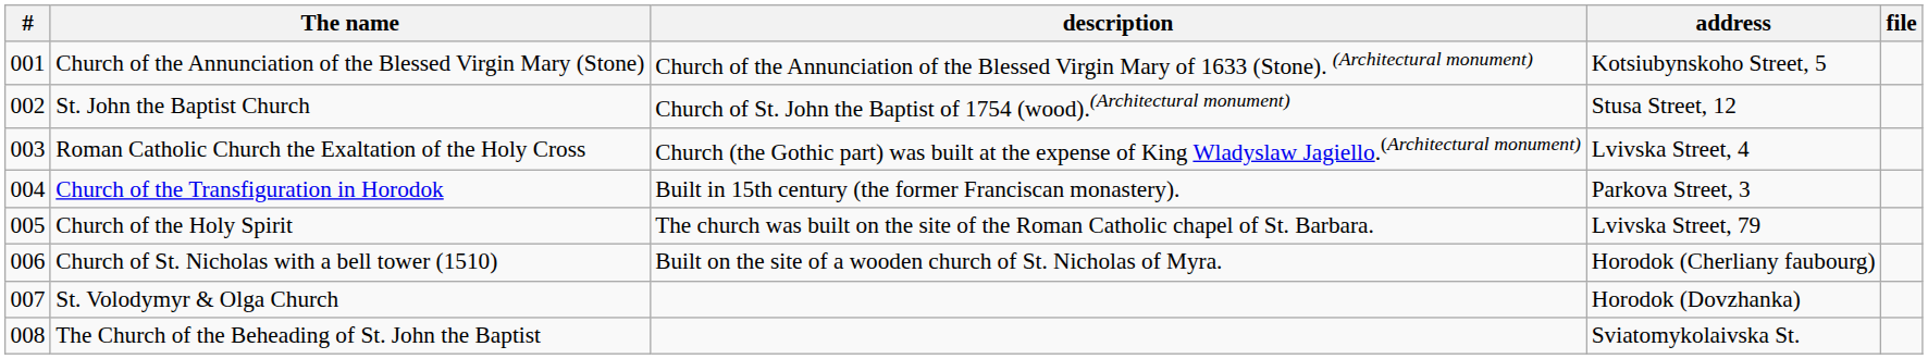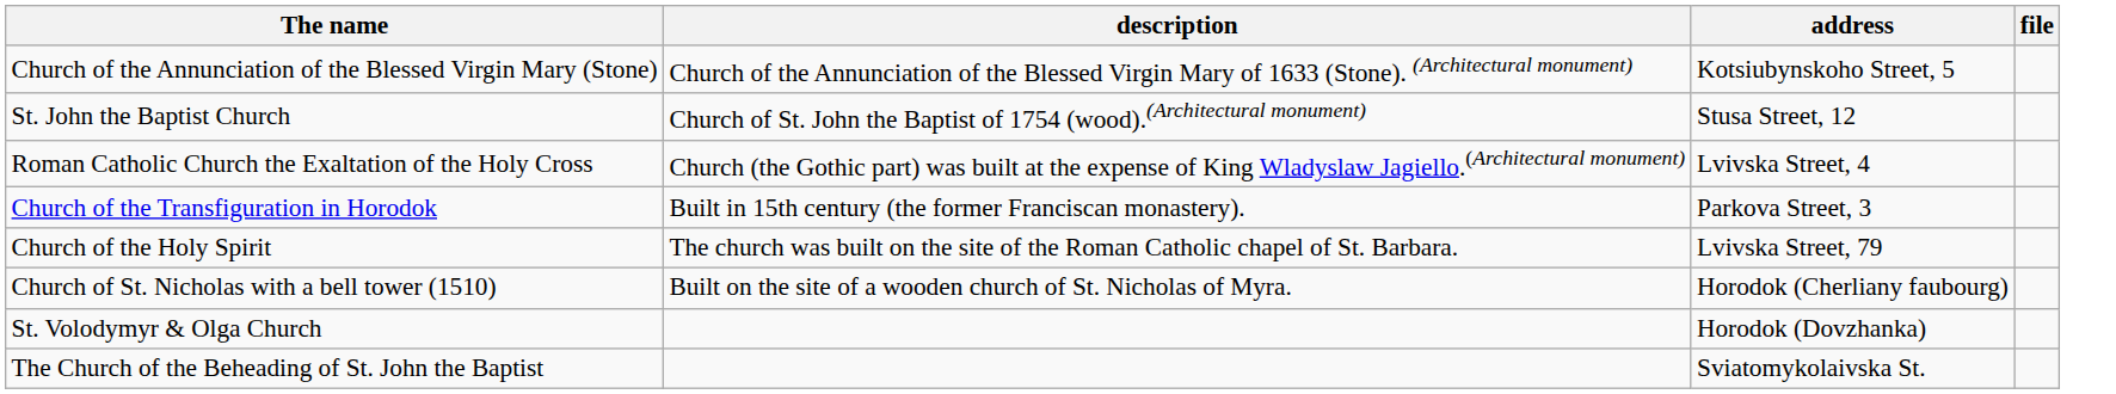- column: # | 001 | 002 | 003 | 004 | 005 | 006 | 007 | 008
